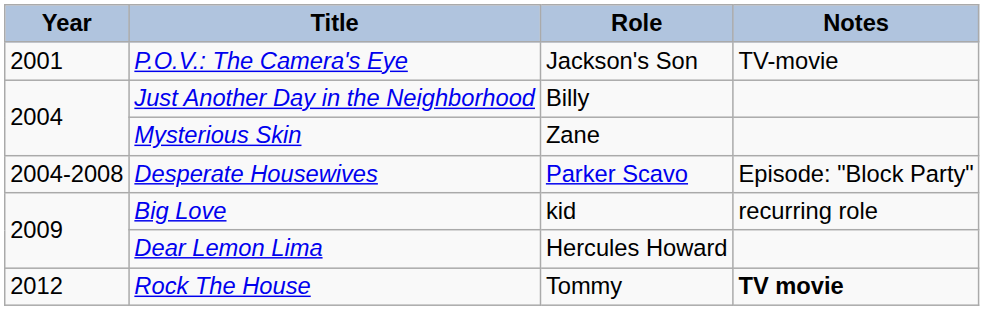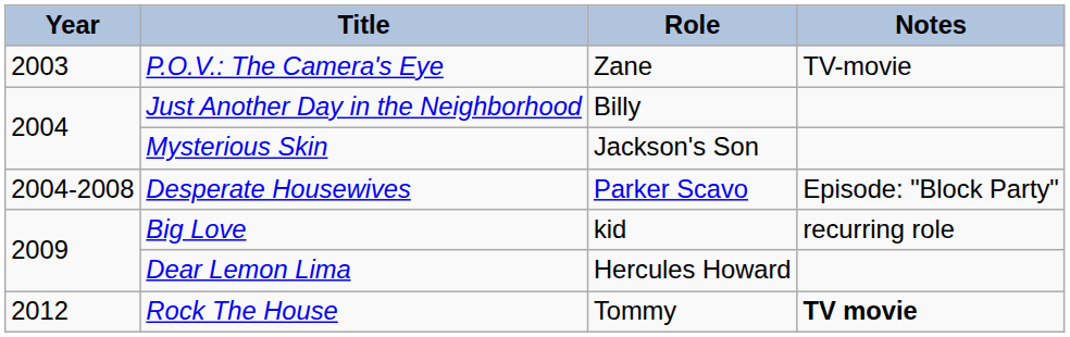P.O.V.: The Camera's Eye | Year: 2001 -> 2003
P.O.V.: The Camera's Eye | Role: Jackson's Son -> Zane
Mysterious Skin | Role: Zane -> Jackson's Son
